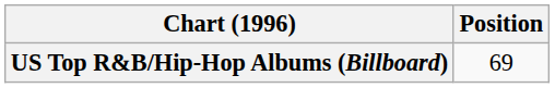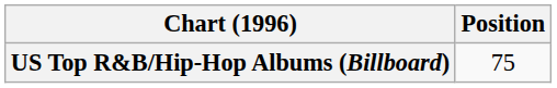US Top R&B/Hip-Hop Albums (Billboard) | Position: 69 -> 75
